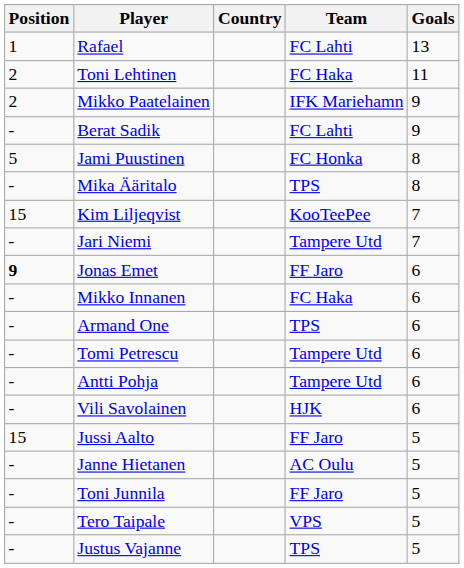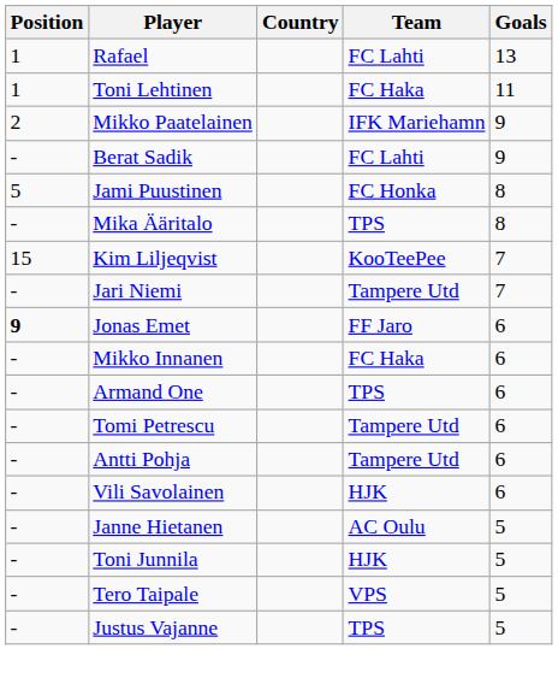Toni Lehtinen | Position: 2 -> 1
- row: 15 | Jussi Aalto | FF Jaro | 5
Toni Junnila | Team: FF Jaro -> HJK
